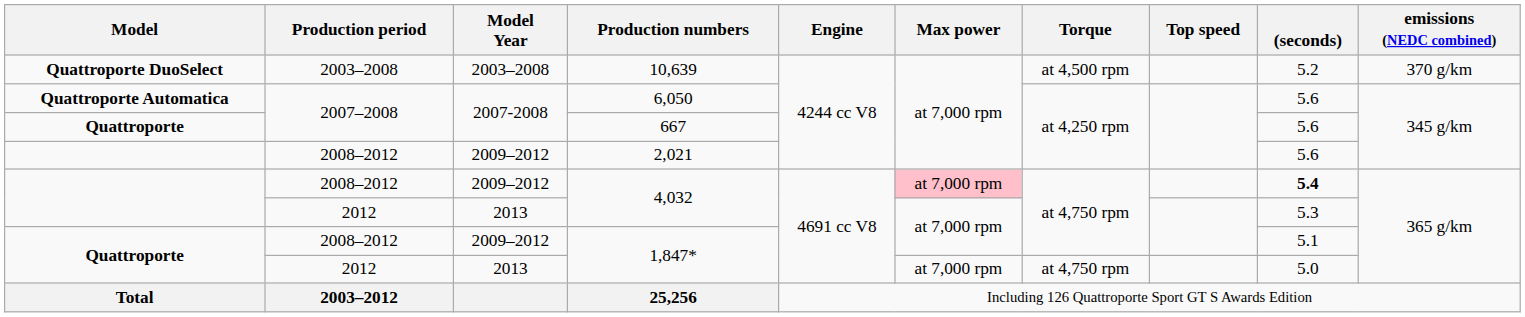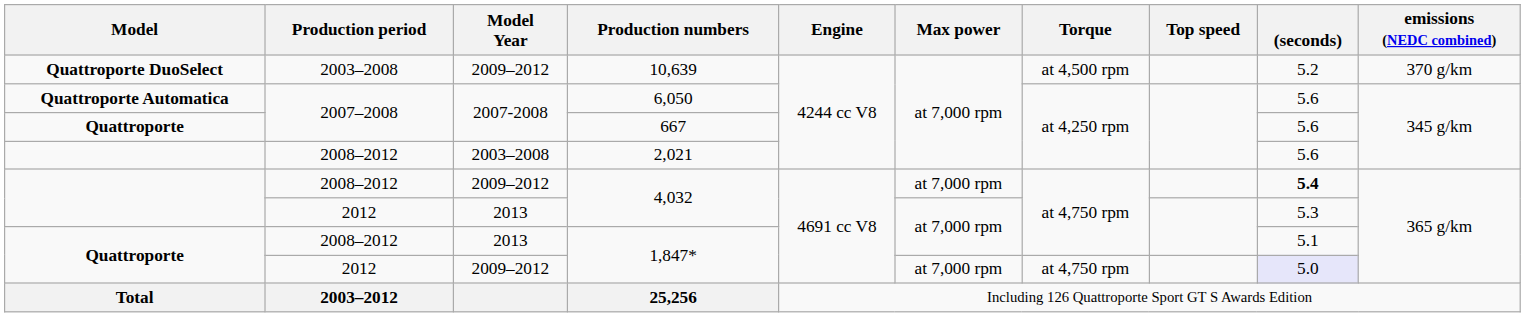10,639 | Model Year: 2003–2008 -> 2009–2012
2,021 | Model Year: 2009–2012 -> 2003–2008
2008–2012 / 4,032 | Max power: pink background -> no background
2008–2012 / 1,847* | Model Year: 2009–2012 -> 2013
2012 / 1,847* | Model Year: 2013 -> 2009–2012
2012 / 1,847* | (seconds): no background -> lavender background
